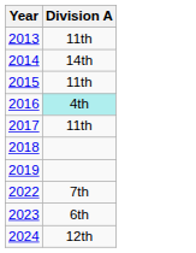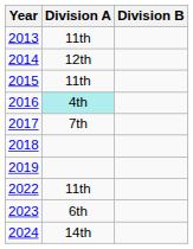+ column: Division B
2014 | Division A: 14th -> 12th
2017 | Division A: 11th -> 7th
2022 | Division A: 7th -> 11th
2024 | Division A: 12th -> 14th
